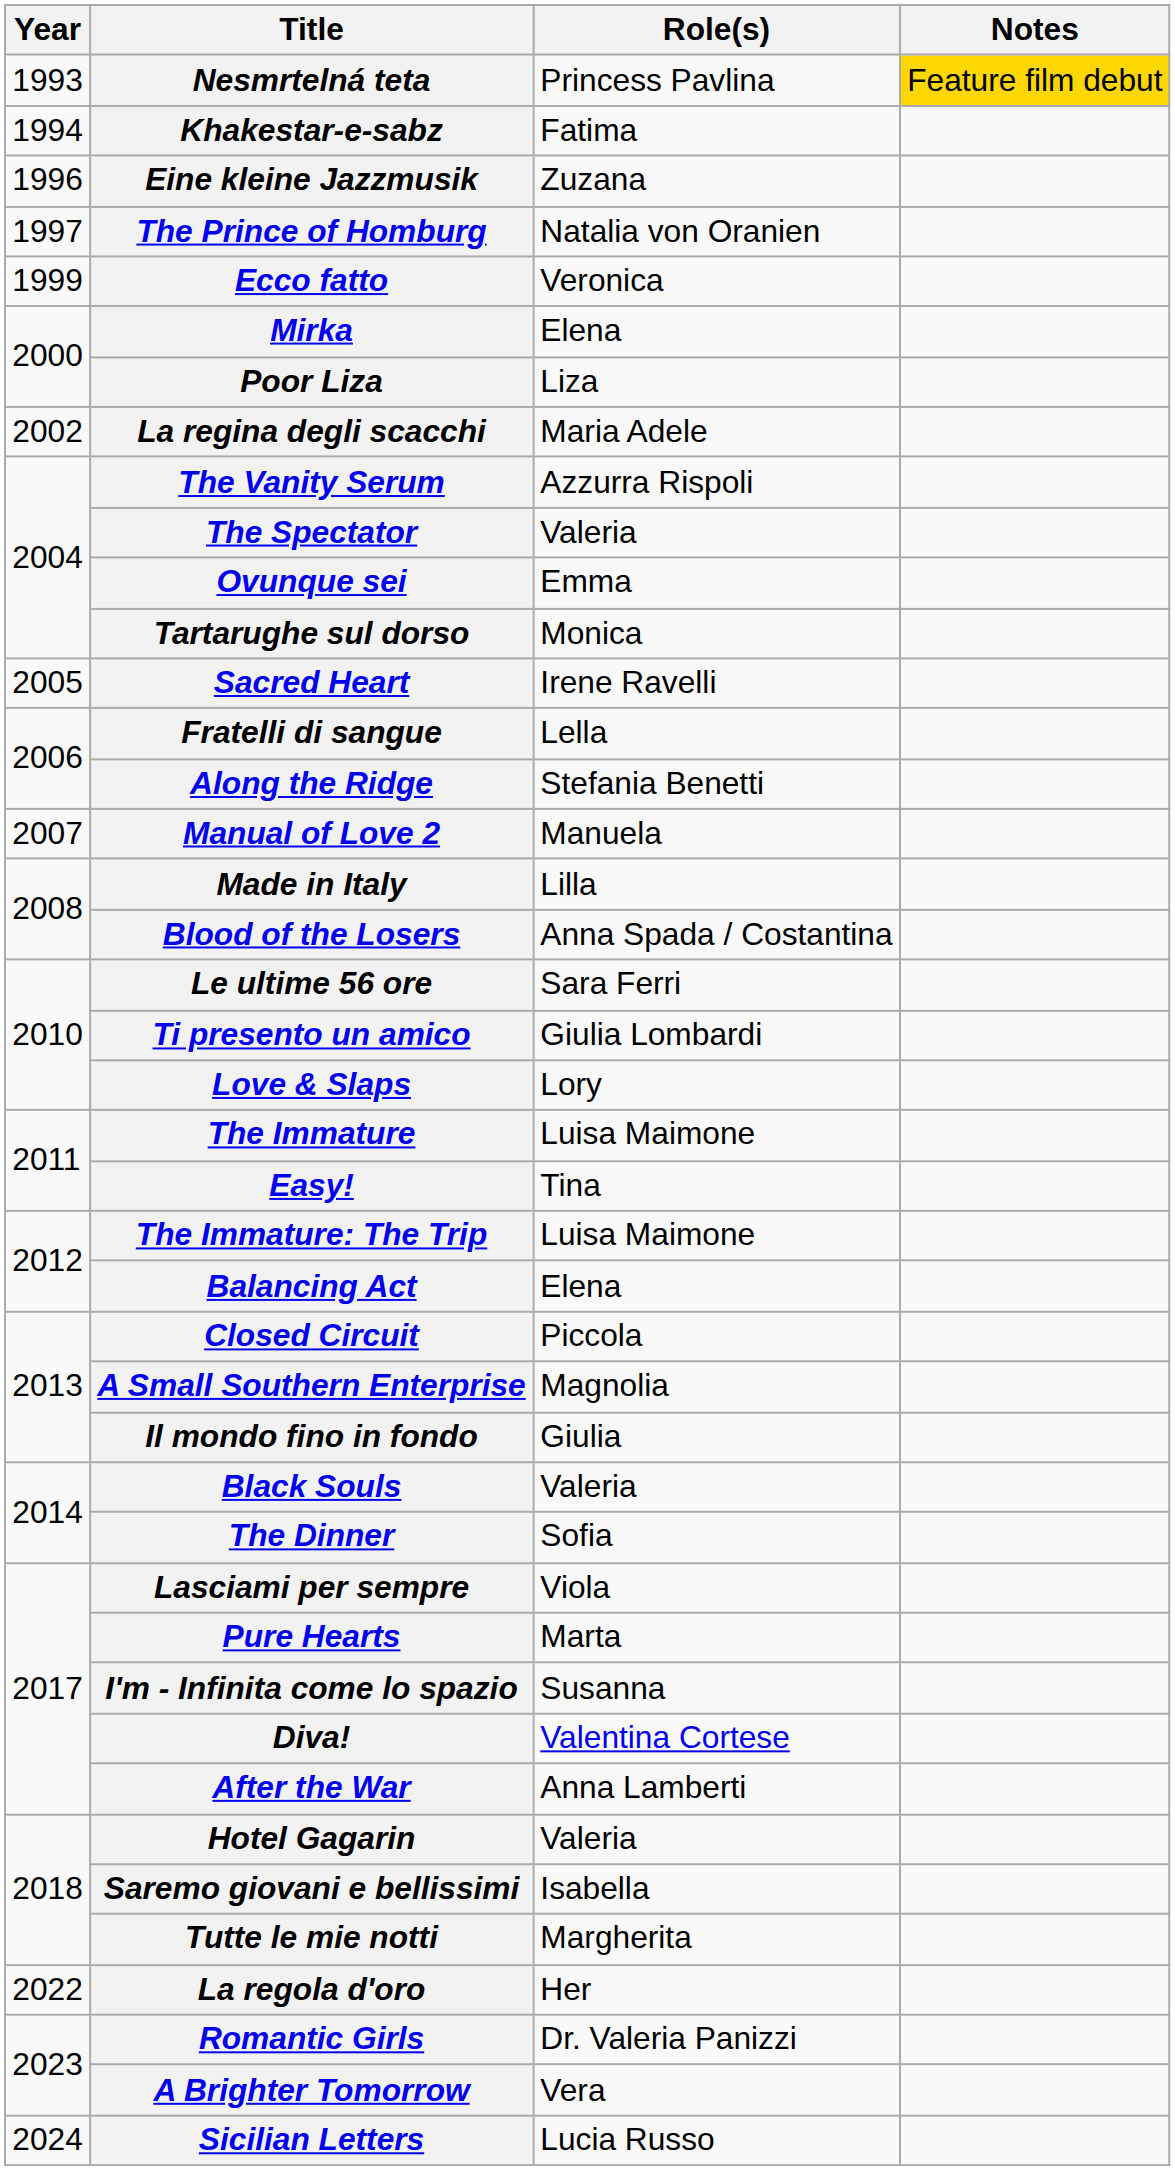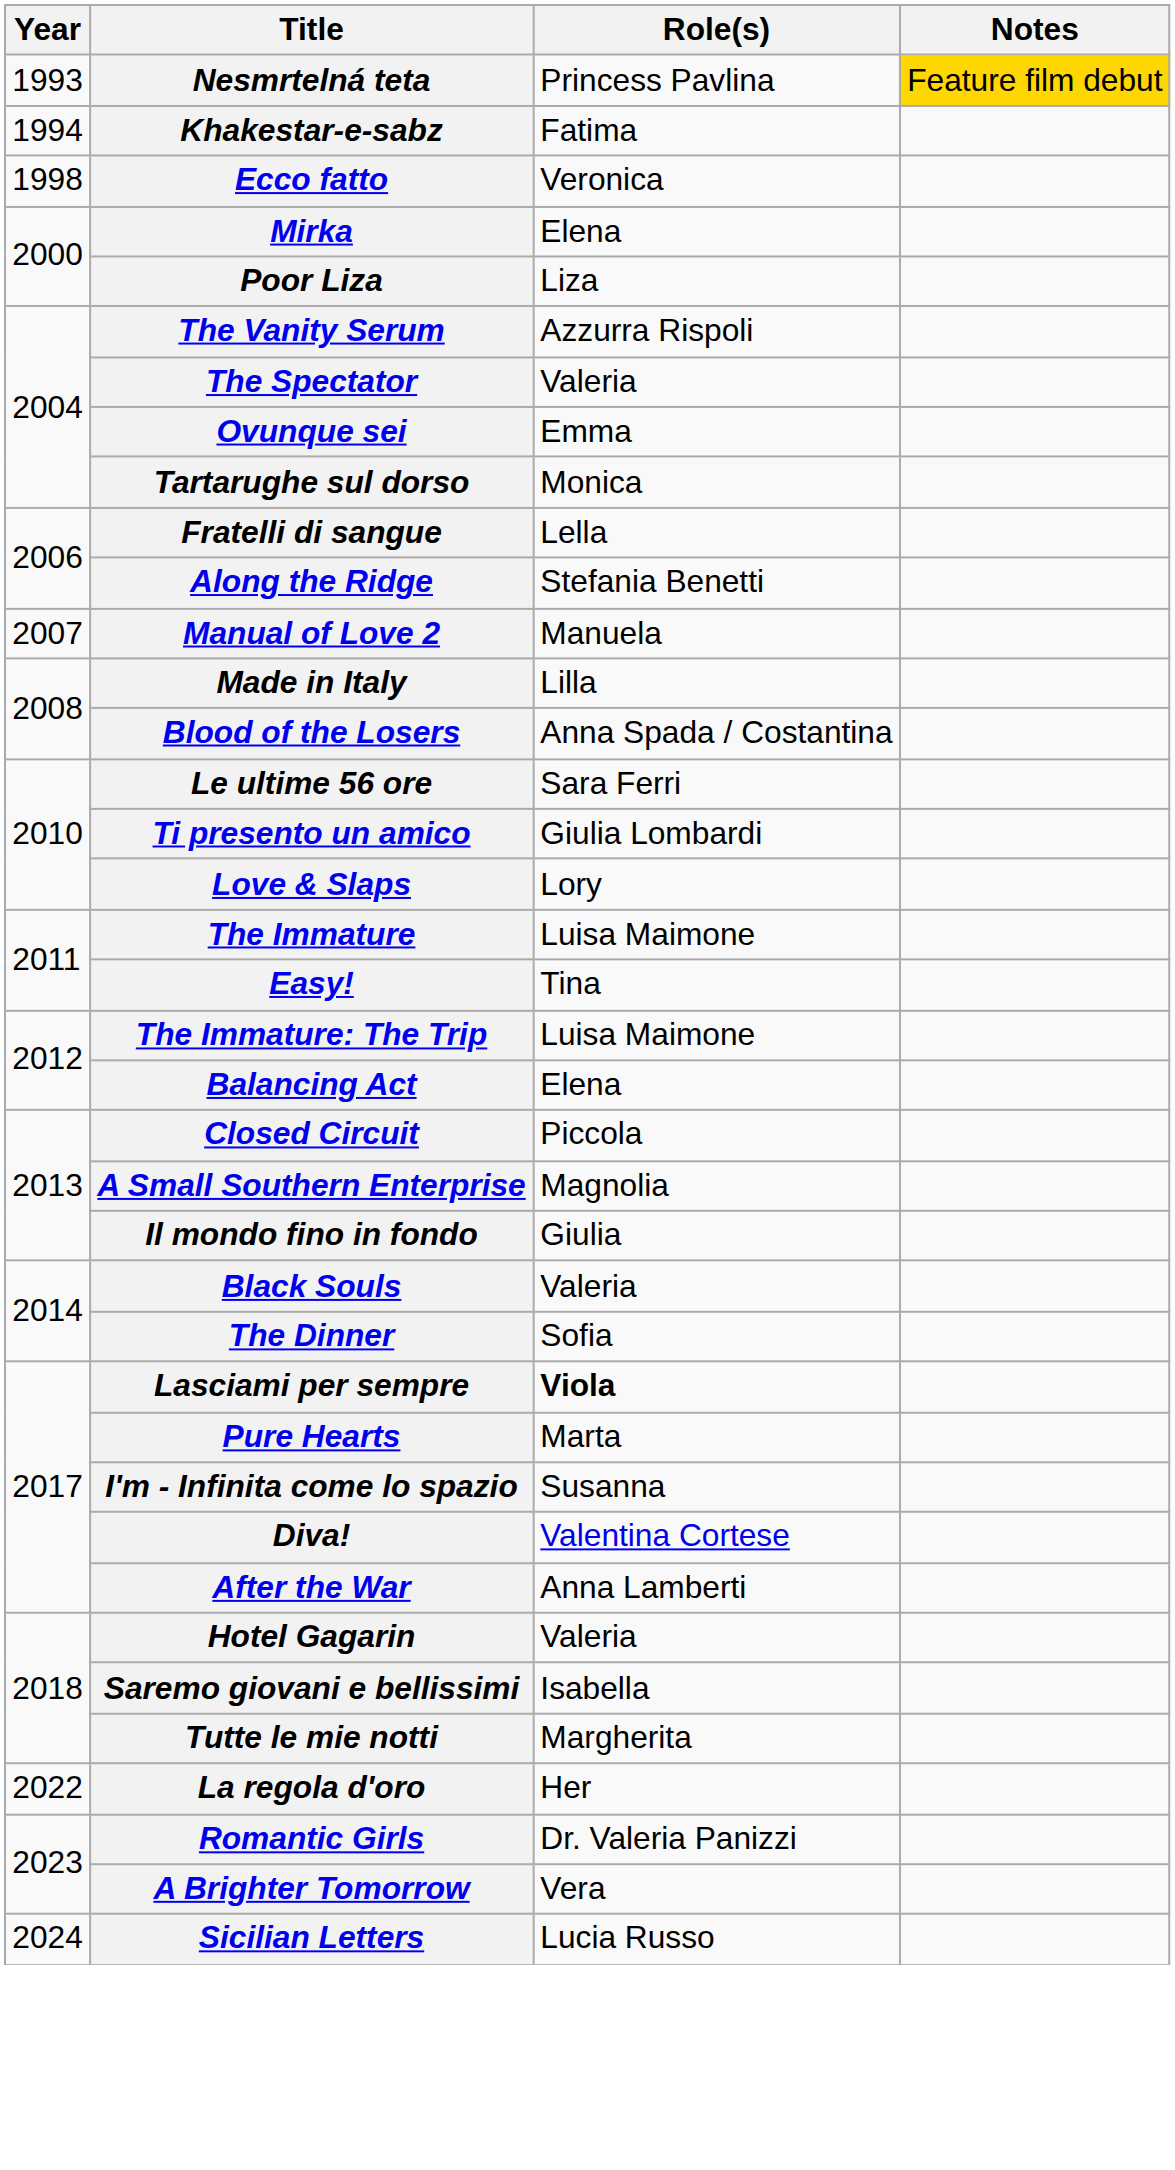- row: 1996 | Eine kleine Jazzmusik | Zuzana
- row: 1997 | The Prince of Homburg | Natalia von Oranien
Ecco fatto | Year: 1999 -> 1998
- row: 2002 | La regina degli scacchi | Maria Adele
- row: 2005 | Sacred Heart | Irene Ravelli
Lasciami per sempre | Role(s): normal -> bold
